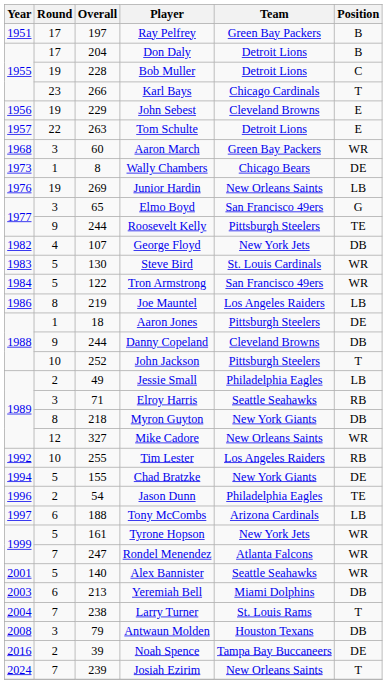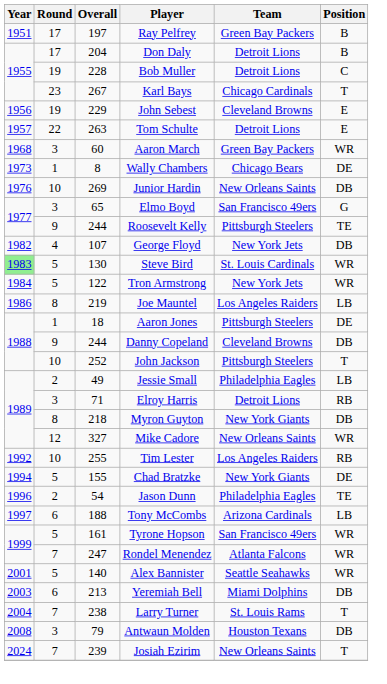Karl Bays | Overall: 266 -> 267
Junior Hardin | Round: 19 -> 10
Junior Hardin | Position: LB -> DB
Steve Bird | Year: no background -> lightgreen background
Tron Armstrong | Team: San Francisco 49ers -> New York Jets
Elroy Harris | Team: Seattle Seahawks -> Detroit Lions
Tyrone Hopson | Team: New York Jets -> San Francisco 49ers
- row: 2016 | 2 | 39 | Noah Spence | Tampa Bay Buccaneers | DE
